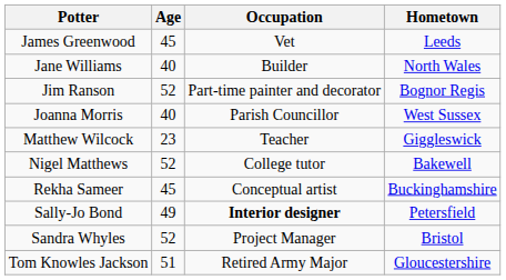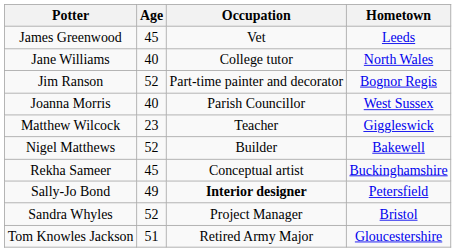Jane Williams | Occupation: Builder -> College tutor
Nigel Matthews | Occupation: College tutor -> Builder
